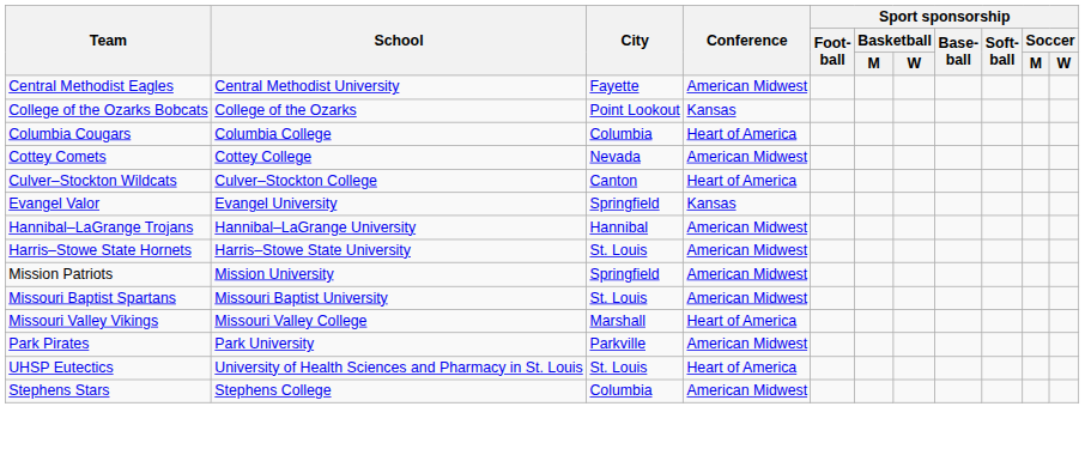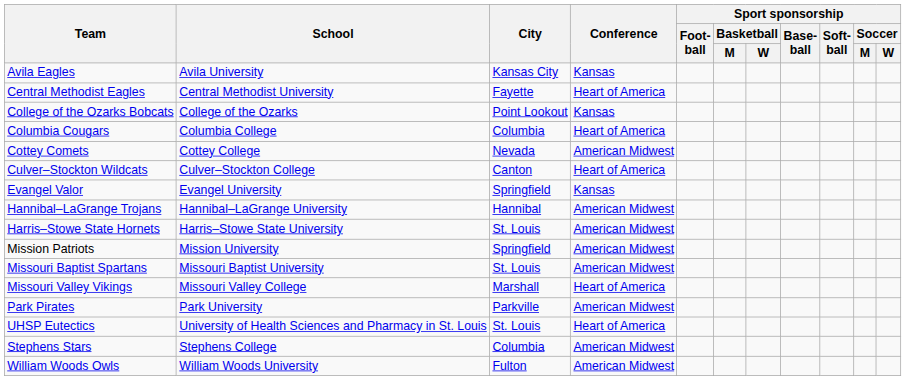+ row: Avila Eagles | Avila University | Kansas City | Kansas
Central Methodist Eagles | Conference: American Midwest -> Heart of America
+ row: William Woods Owls | William Woods University | Fulton | American Midwest
